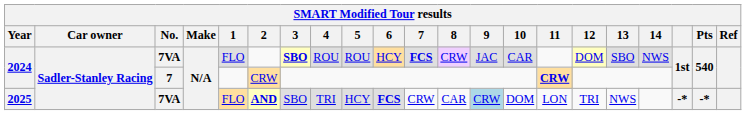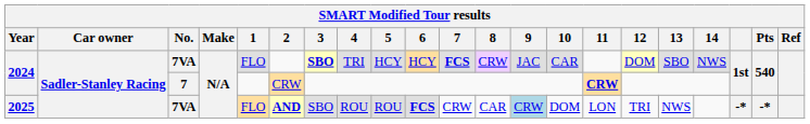2024 / 7VA | 4: ROU -> TRI
2024 / 7VA | 5: ROU -> HCY
2025 | 4: TRI -> ROU
2025 | 5: HCY -> ROU
